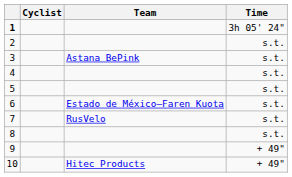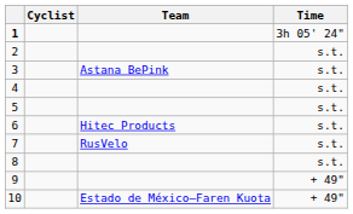6 | Team: Estado de México–Faren Kuota -> Hitec Products
10 | Team: Hitec Products -> Estado de México–Faren Kuota
